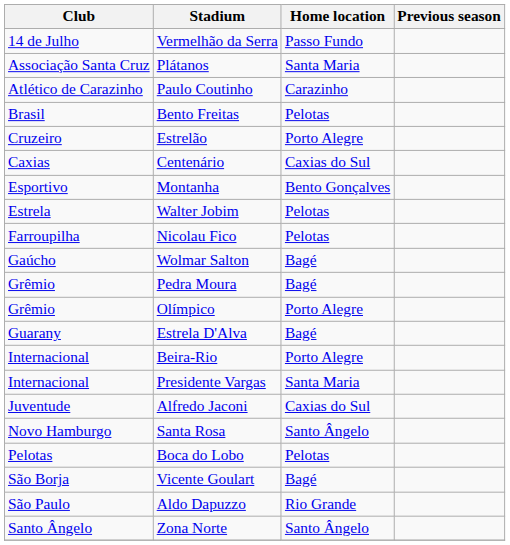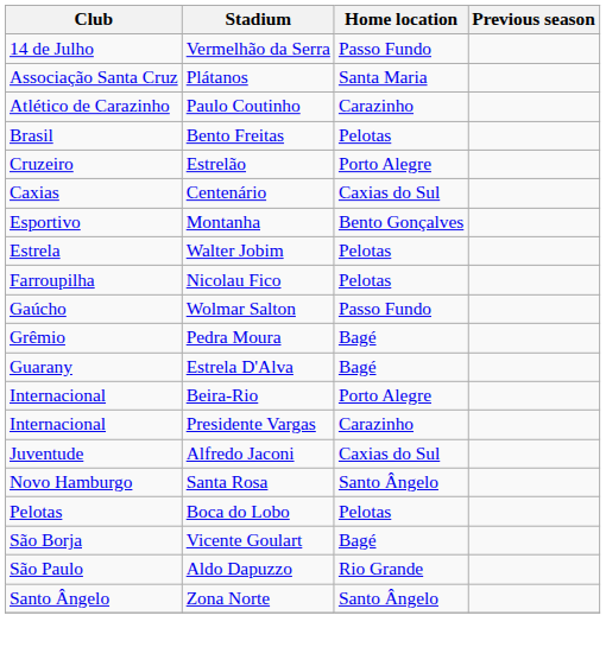Wolmar Salton | Home location: Bagé -> Passo Fundo
- row: Grêmio | Olímpico | Porto Alegre
Presidente Vargas | Home location: Santa Maria -> Carazinho
